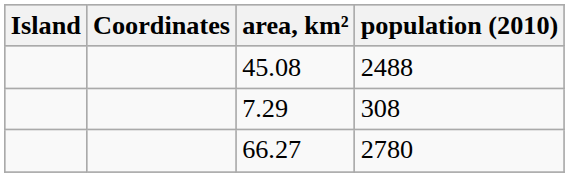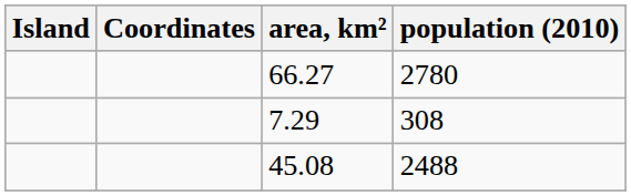rows swapped: 45.08 <-> 66.27
